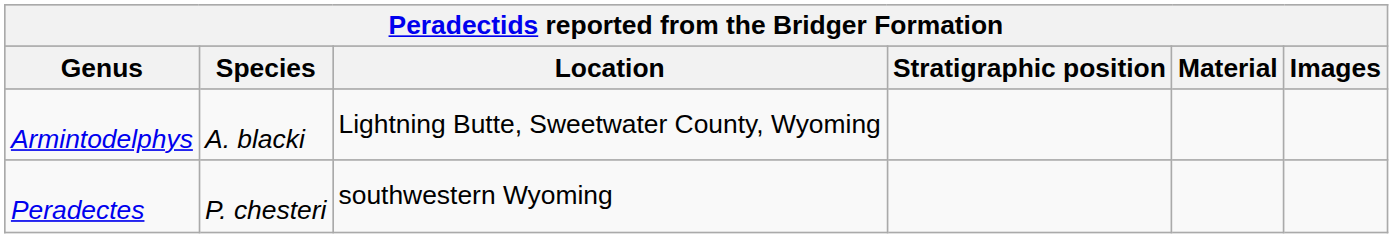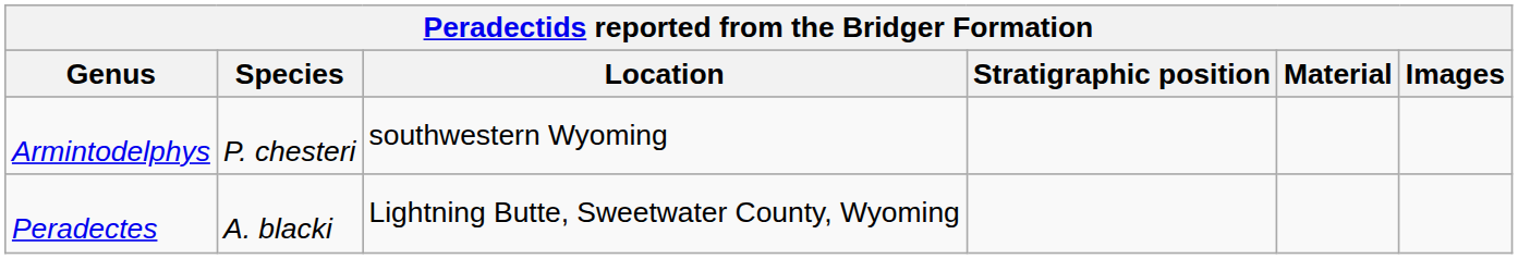Armintodelphys | Species: A. blacki -> P. chesteri
Armintodelphys | Location: Lightning Butte, Sweetwater County, Wyoming -> southwestern Wyoming
Peradectes | Species: P. chesteri -> A. blacki
Peradectes | Location: southwestern Wyoming -> Lightning Butte, Sweetwater County, Wyoming
